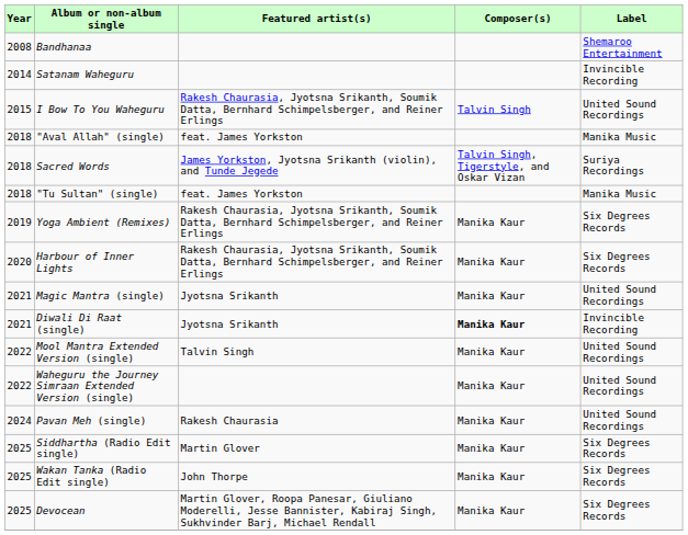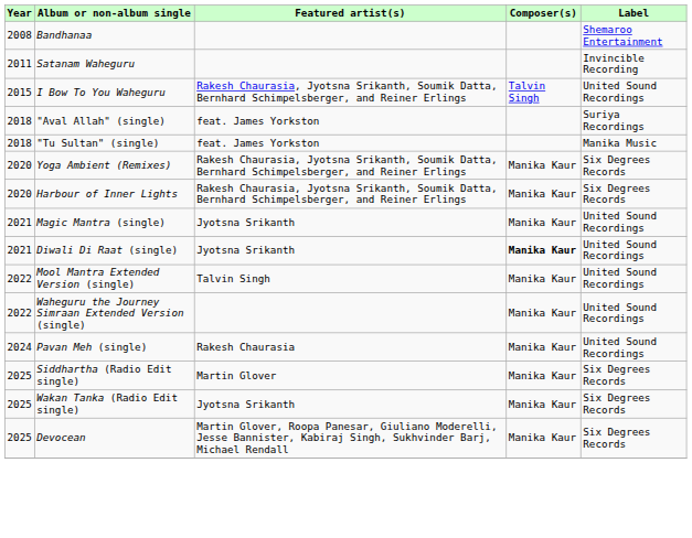Satanam Waheguru | Year: 2014 -> 2011
"Aval Allah" (single) | Label: Manika Music -> Suriya Recordings
- row: 2018 | Sacred Words | James Yorkston, Jyotsna Srikanth (violin), and Tunde Jegede | Talvin Singh, Tigerstyle, and Oskar Vizan | Suriya Recordings
Yoga Ambient (Remixes) | Year: 2019 -> 2020
Diwali Di Raat (single) | Label: Invincible Recording -> United Sound Recordings
Wakan Tanka (Radio Edit single) | Featured artist(s): John Thorpe -> Jyotsna Srikanth
